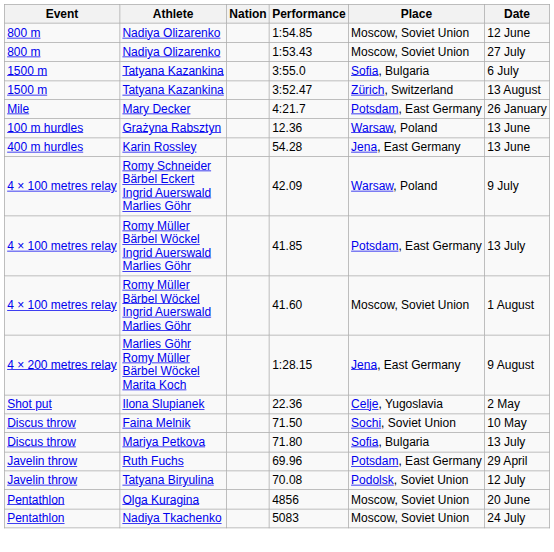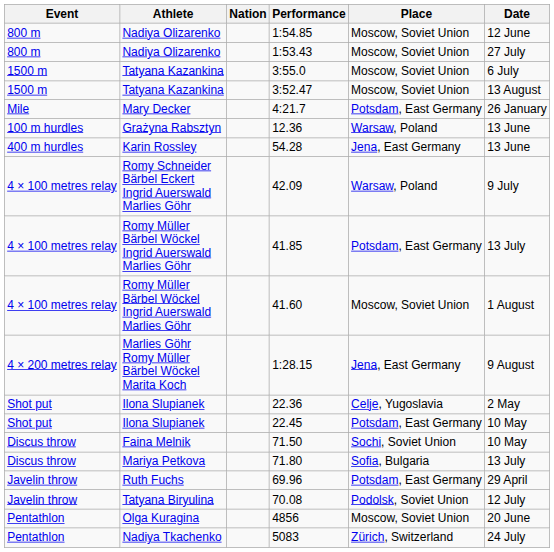3:55.0 | Place: Sofia, Bulgaria -> Moscow, Soviet Union
3:52.47 | Place: Zürich, Switzerland -> Moscow, Soviet Union
+ row: Shot put | Ilona Slupianek | 22.45 | Potsdam, East Germany | 10 May
5083 | Place: Moscow, Soviet Union -> Zürich, Switzerland
